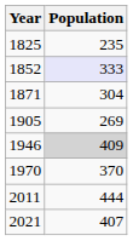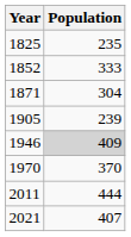1852 | Population: lavender background -> no background
1905 | Population: 269 -> 239
